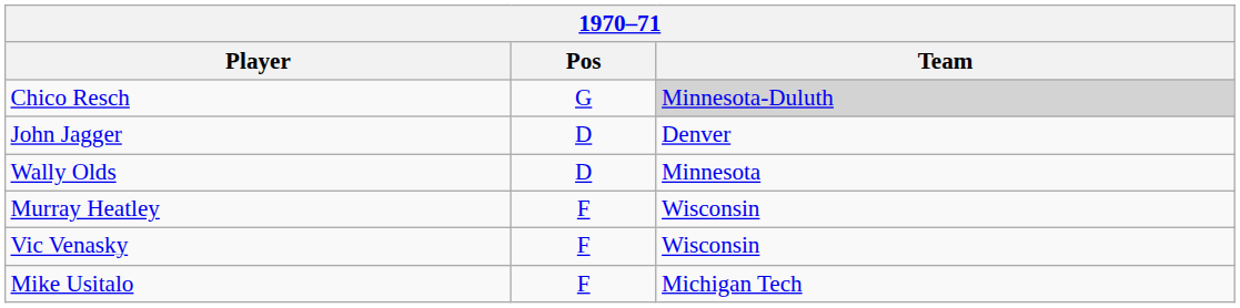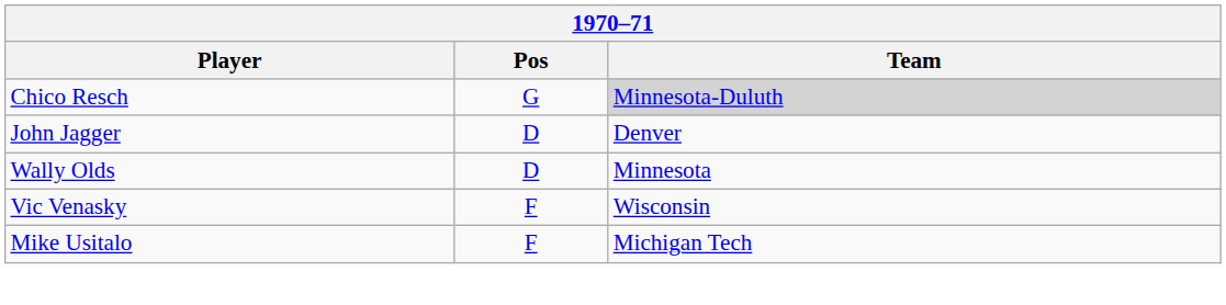- row: Murray Heatley | F | Wisconsin
